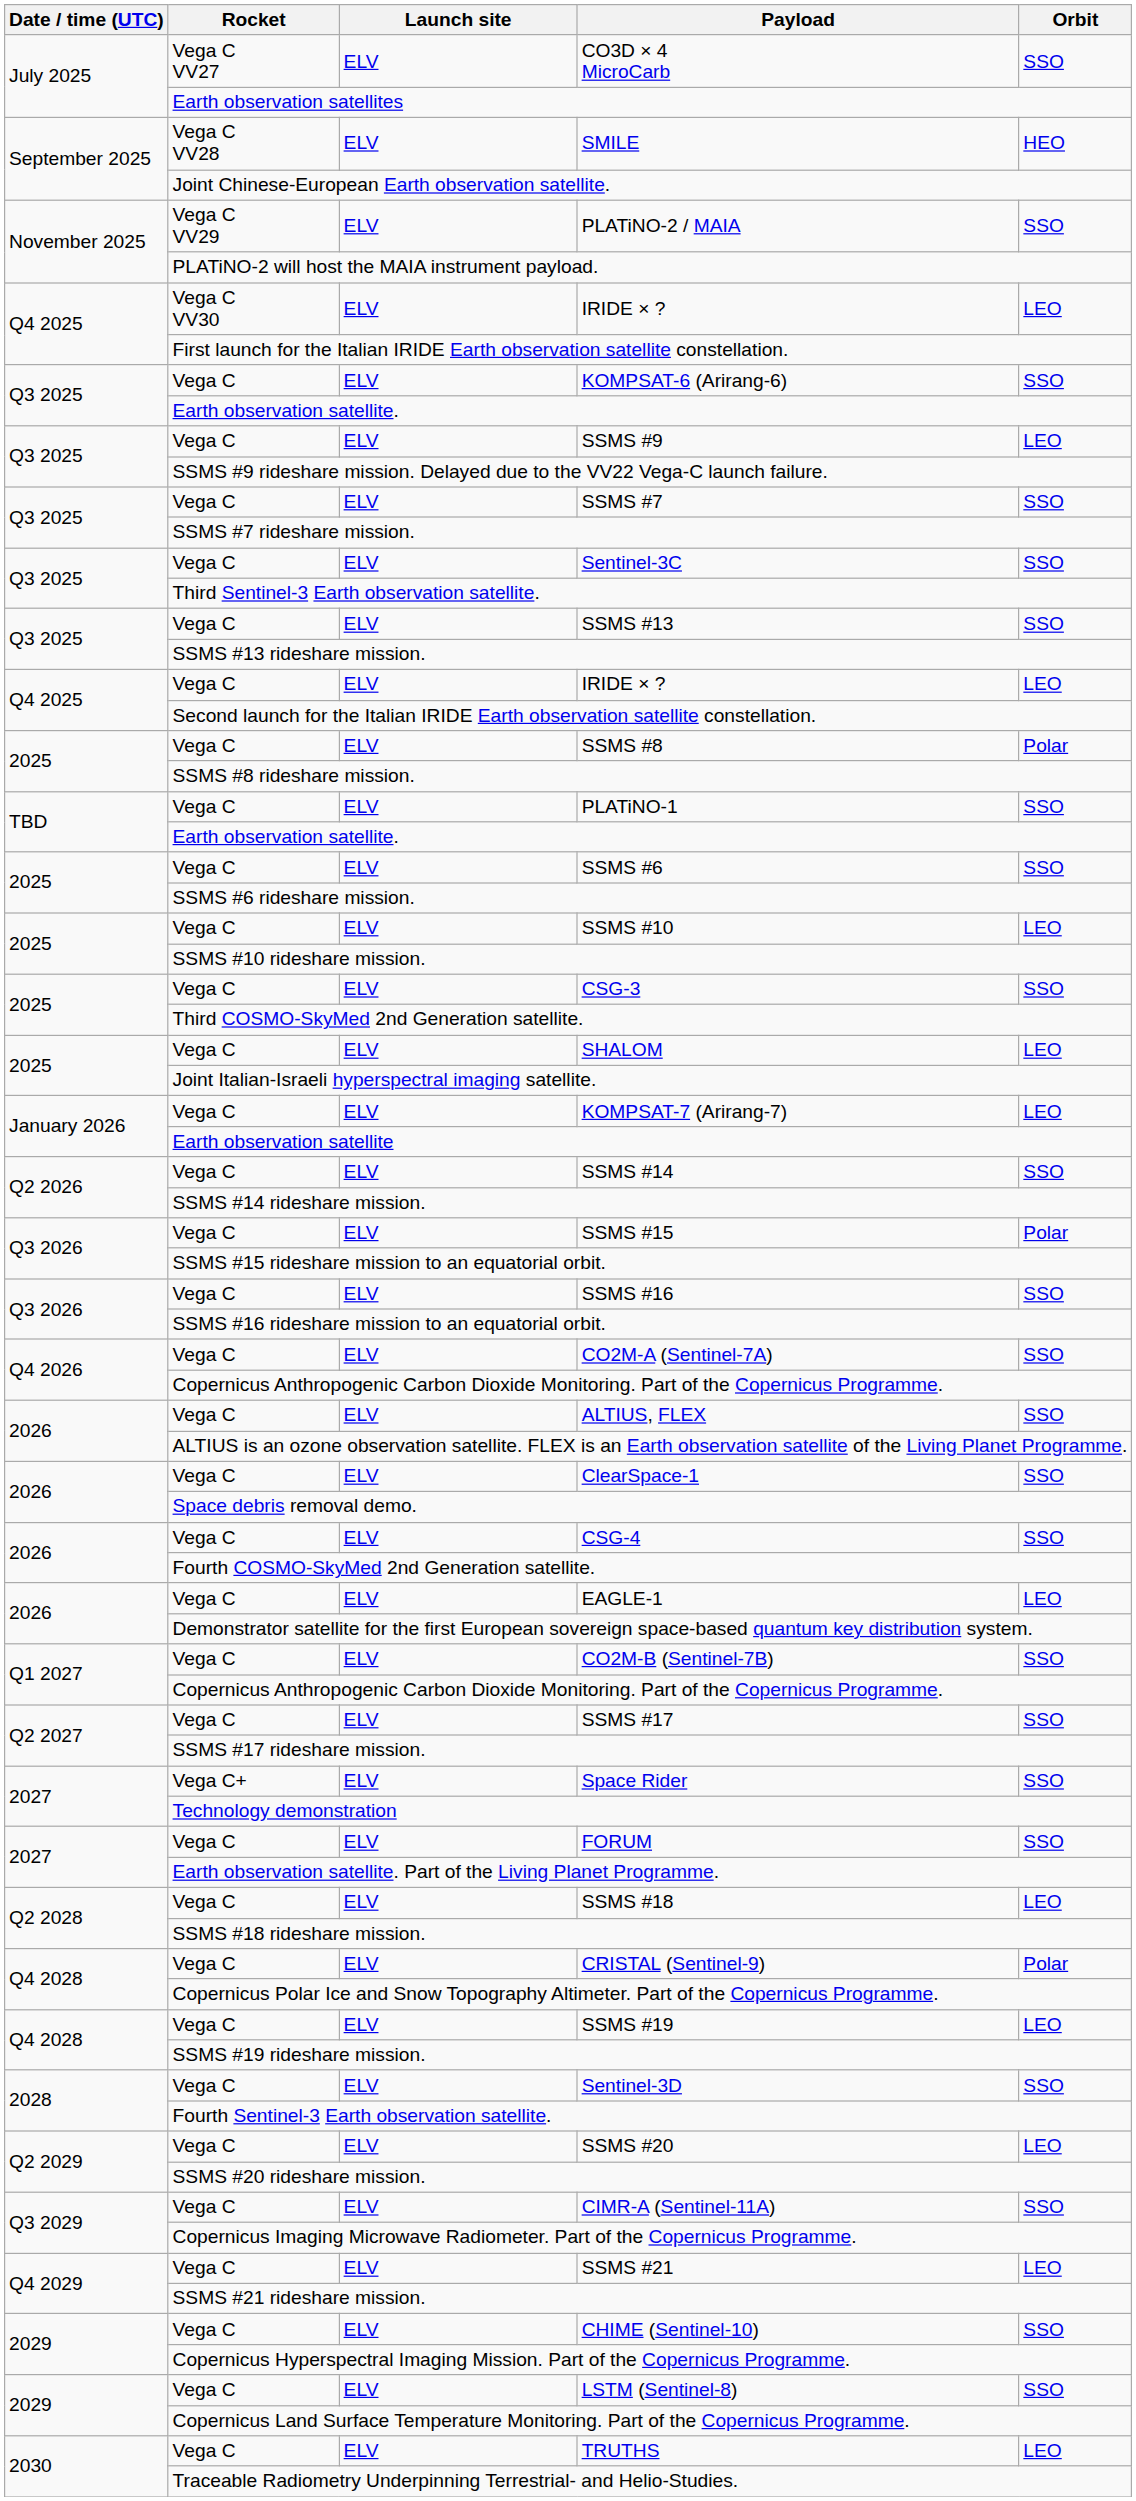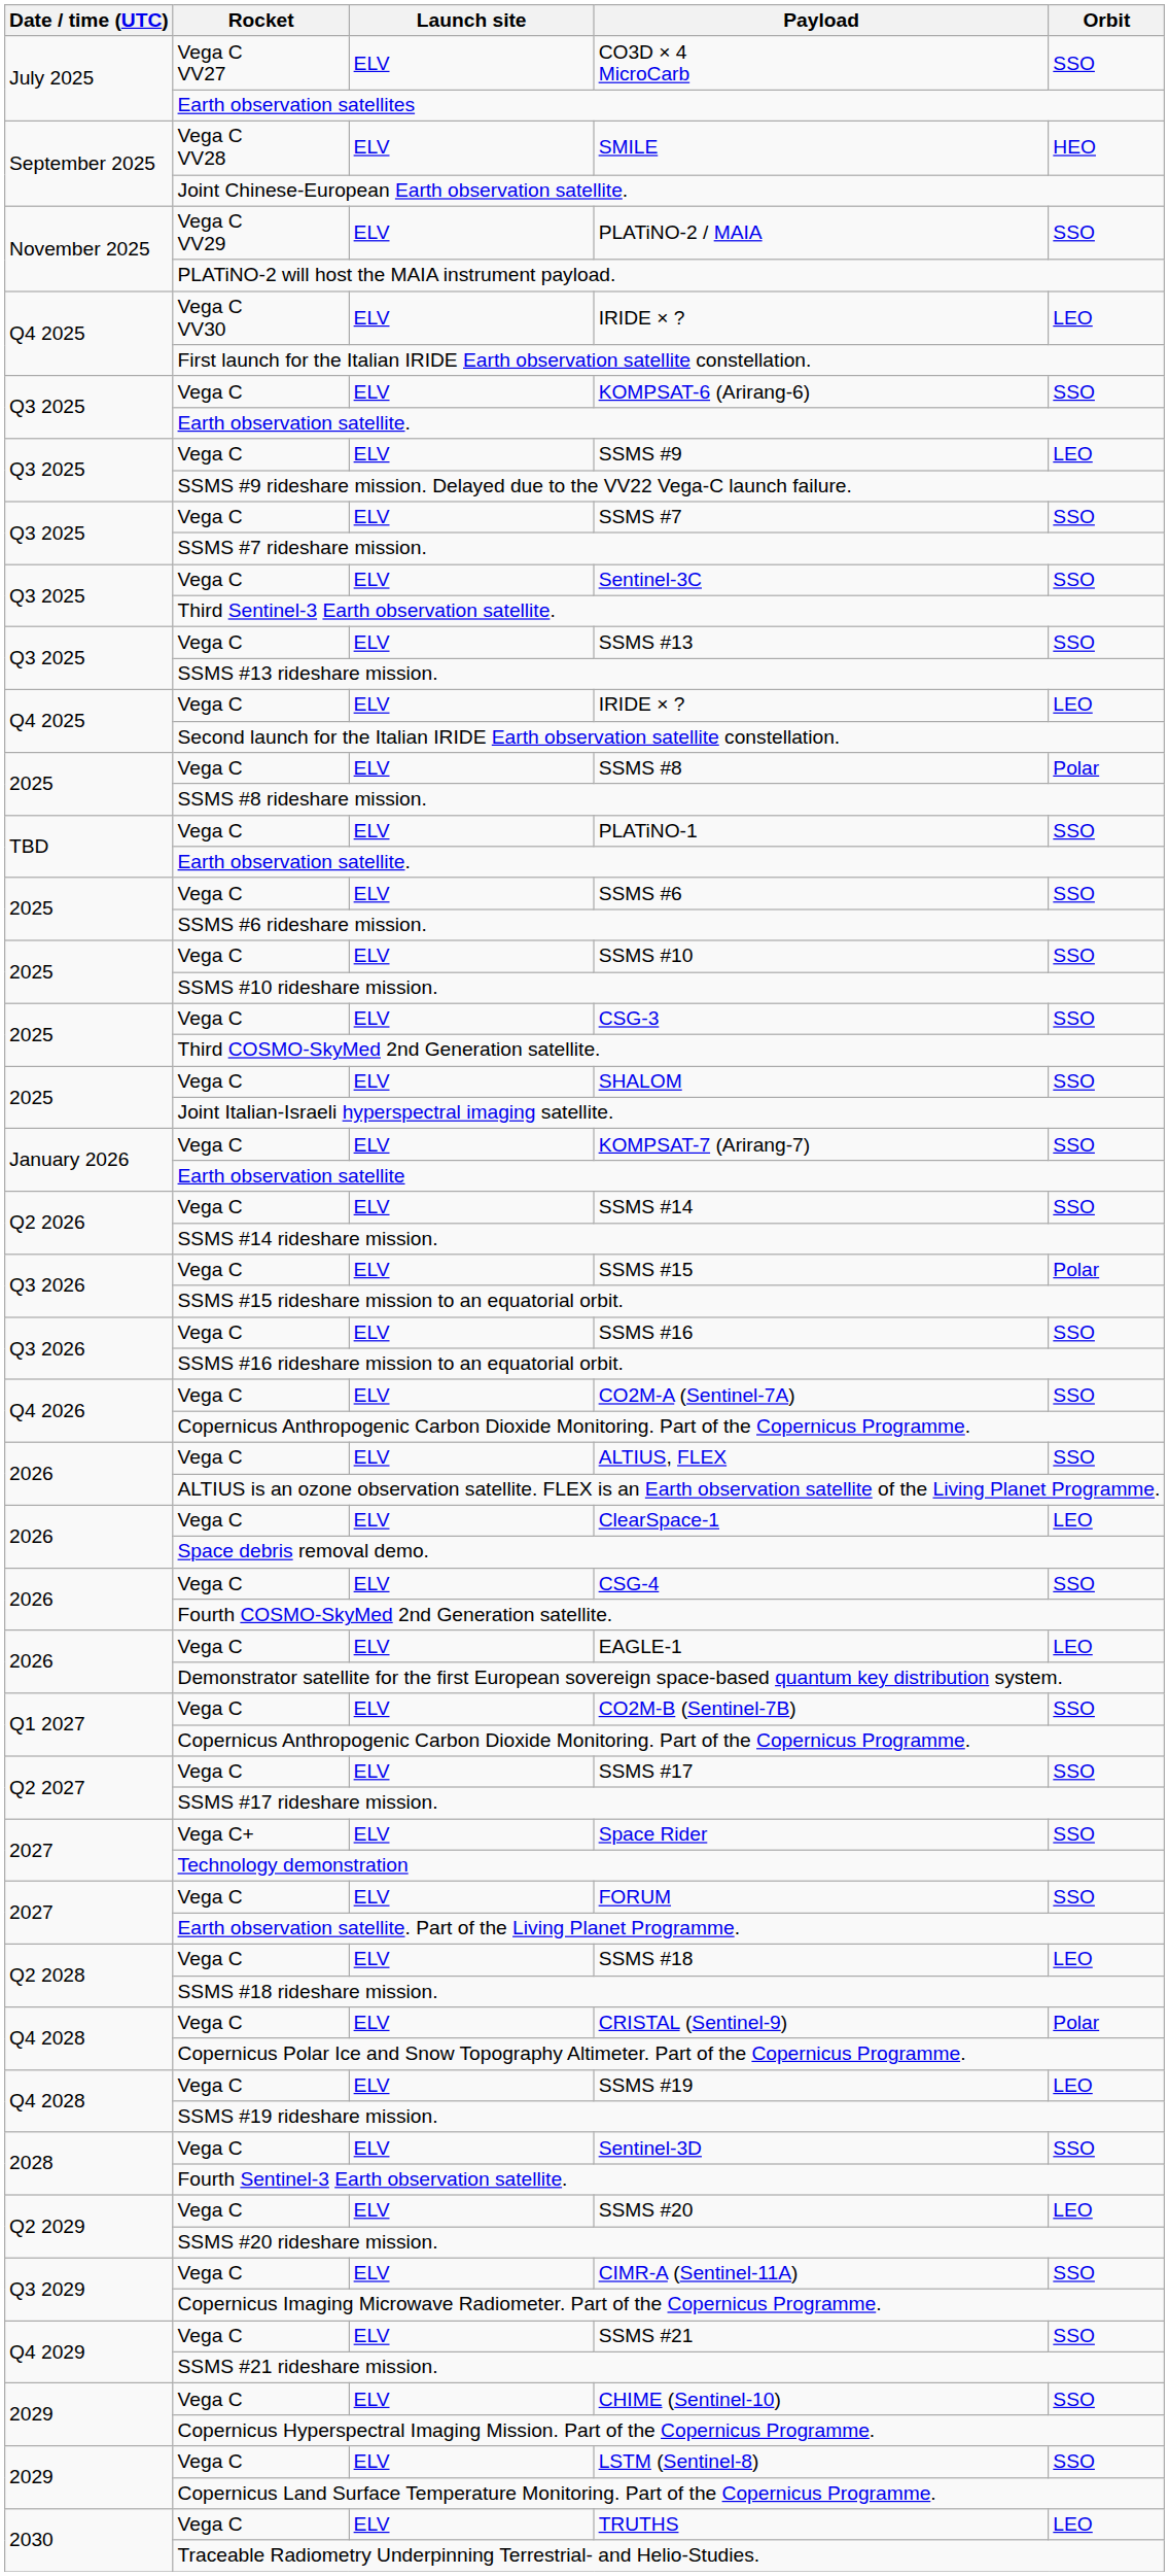SSMS #10 | Orbit: LEO -> SSO
SHALOM | Orbit: LEO -> SSO
KOMPSAT-7 (Arirang-7) | Orbit: LEO -> SSO
ClearSpace-1 | Orbit: SSO -> LEO
SSMS #21 | Orbit: LEO -> SSO
